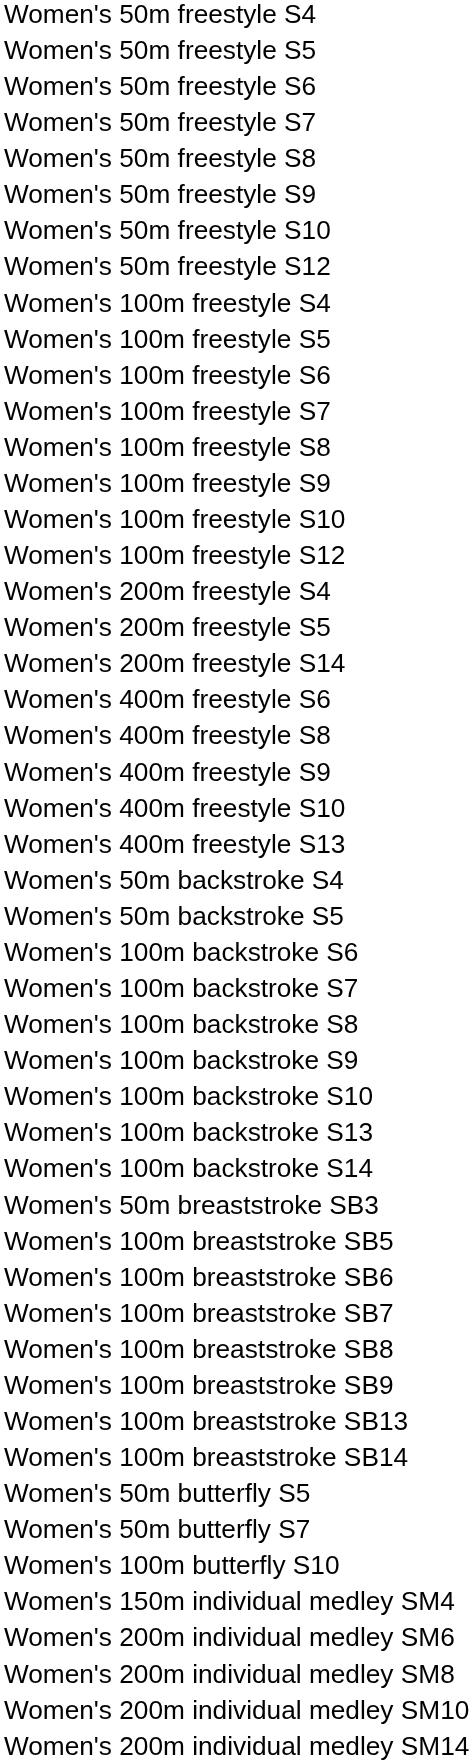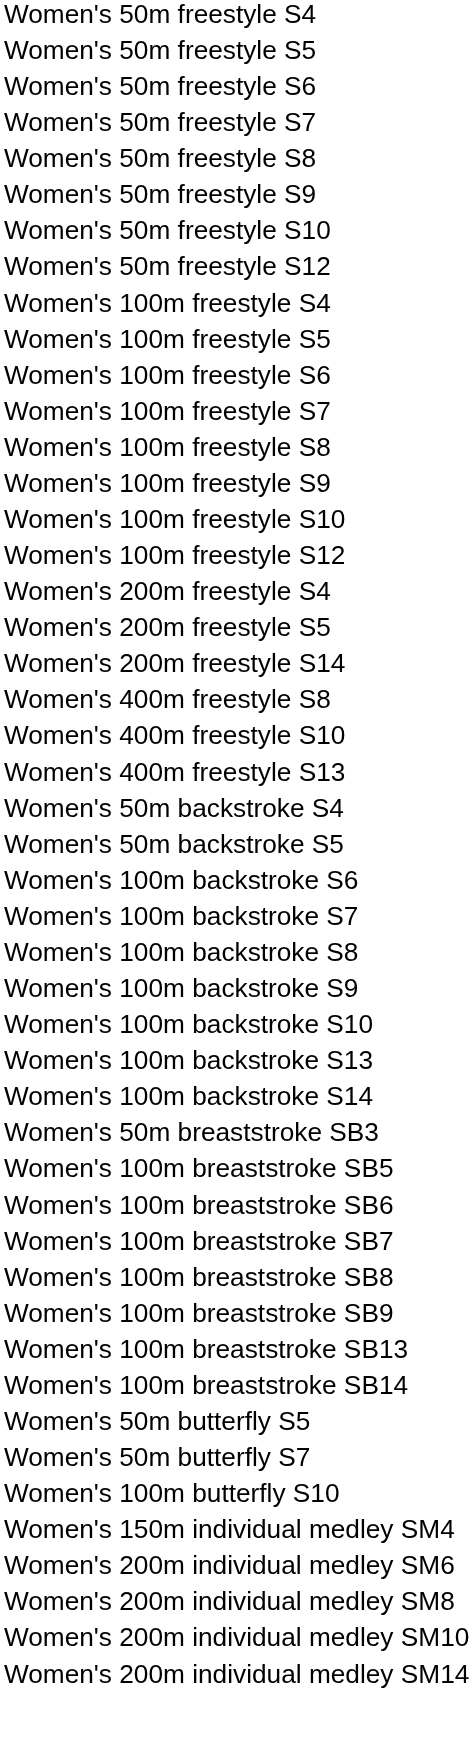- row: Women's 400m freestyle S6
- row: Women's 400m freestyle S9
